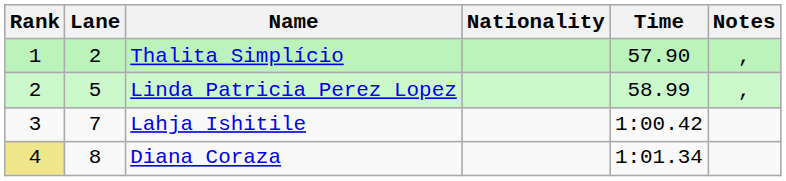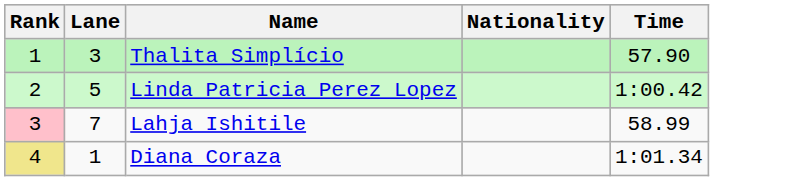- column: Notes | , | ,
Thalita Simplício | Lane: 2 -> 3
Linda Patricia Perez Lopez | Time: 58.99 -> 1:00.42
Lahja Ishitile | Rank: no background -> pink background
Lahja Ishitile | Time: 1:00.42 -> 58.99
Diana Coraza | Lane: 8 -> 1
